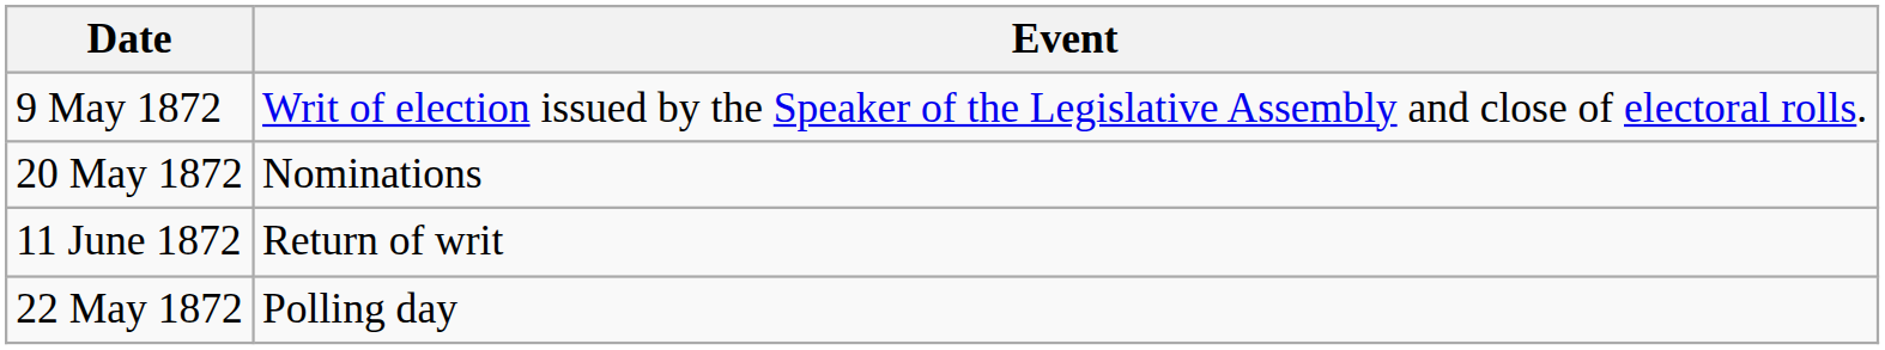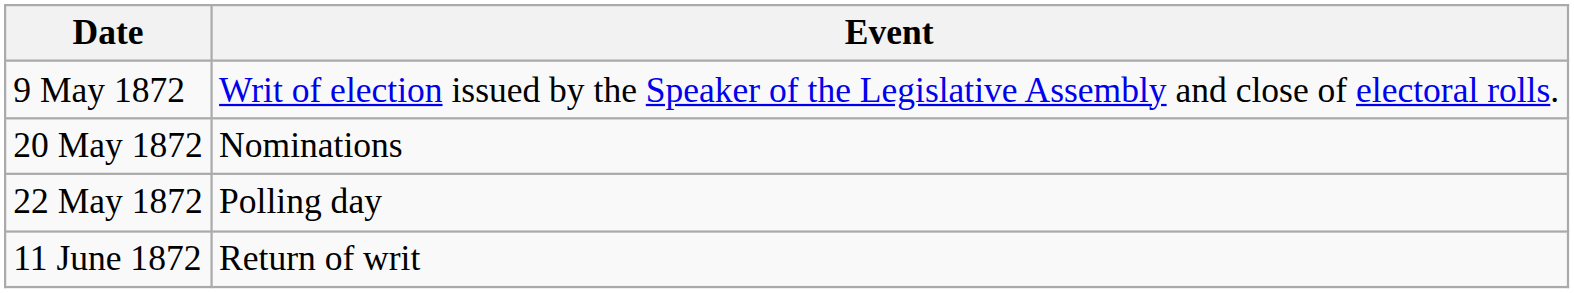rows swapped: 22 May 1872 <-> 11 June 1872
